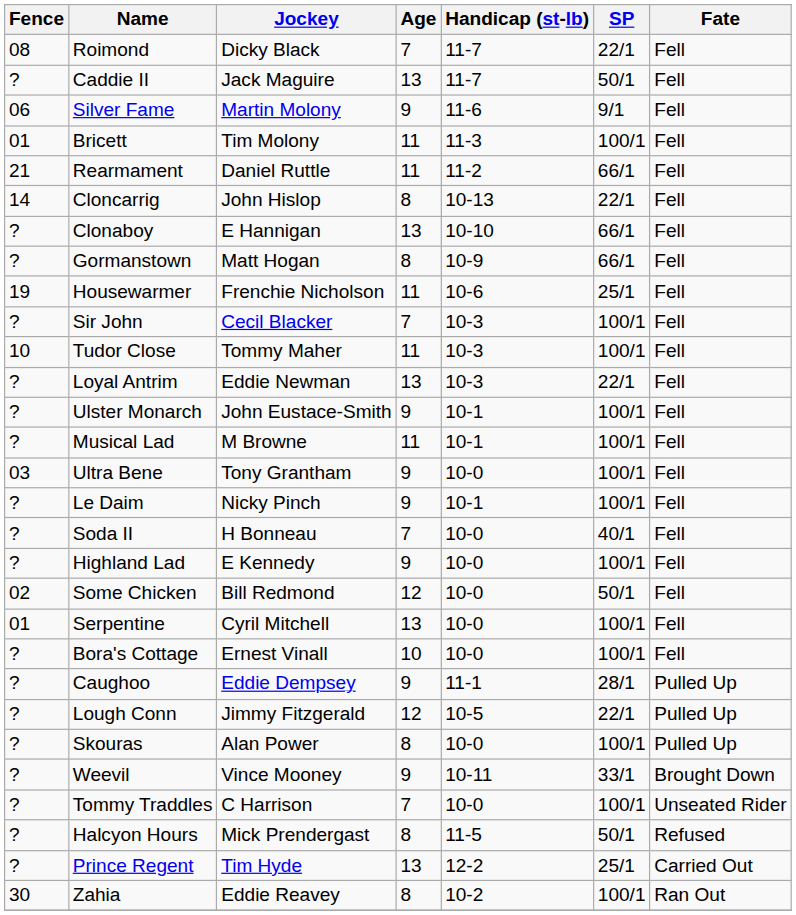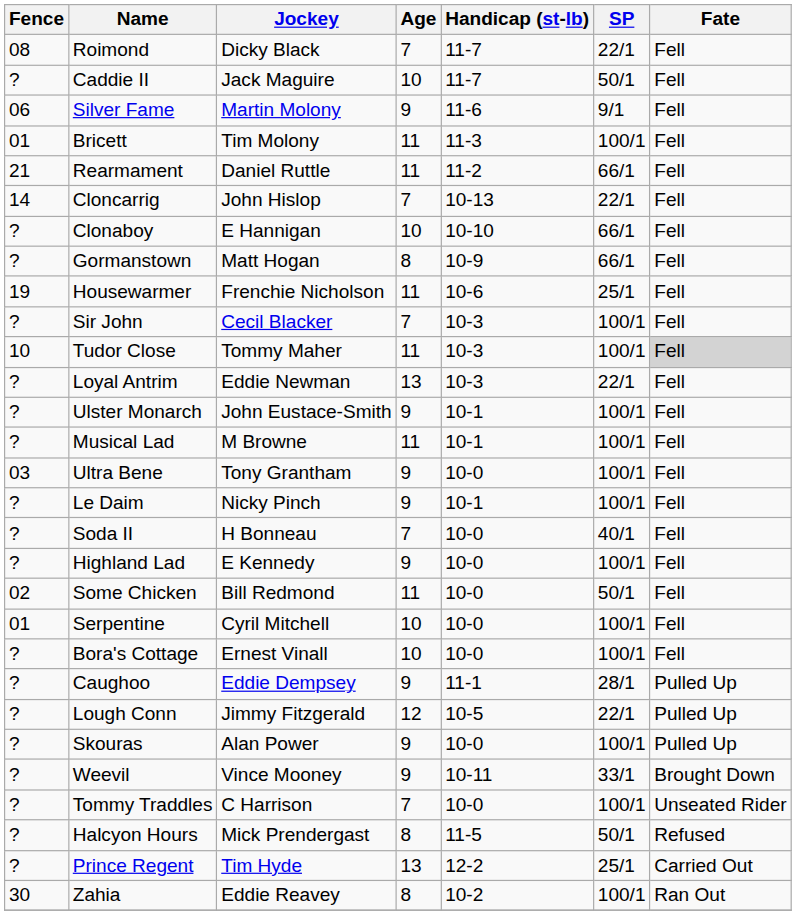Caddie II | Age: 13 -> 10
Cloncarrig | Age: 8 -> 7
Clonaboy | Age: 13 -> 10
Tudor Close | Fate: no background -> lightgrey background
Some Chicken | Age: 12 -> 11
Serpentine | Age: 13 -> 10
Skouras | Age: 8 -> 9
